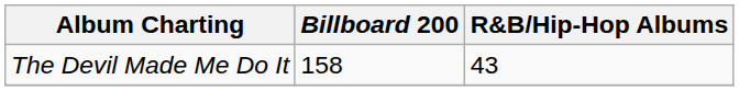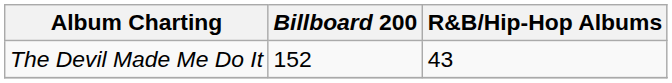The Devil Made Me Do It | Billboard 200: 158 -> 152
